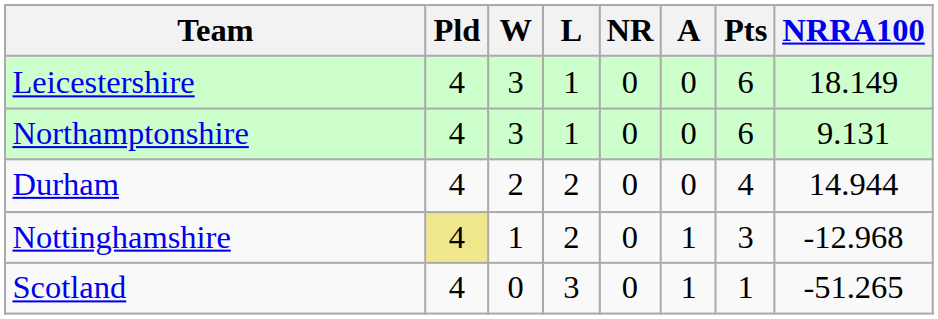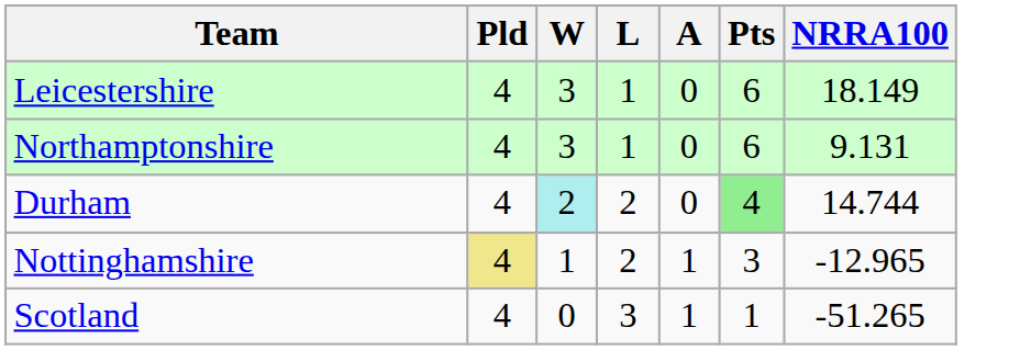- column: NR | 0 | 0 | 0 | 0 | 0
Durham | W: no background -> paleturquoise background
Durham | Pts: no background -> lightgreen background
Durham | NRRA100: 14.944 -> 14.744
Nottinghamshire | NRRA100: -12.968 -> -12.965
